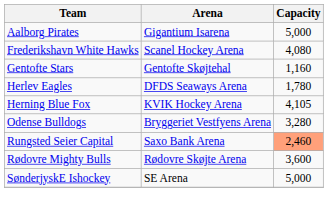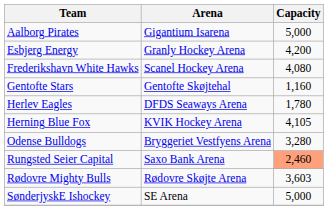+ row: Esbjerg Energy | Granly Hockey Arena | 4,200
Rødovre Mighty Bulls | Capacity: 3,600 -> 3,603
